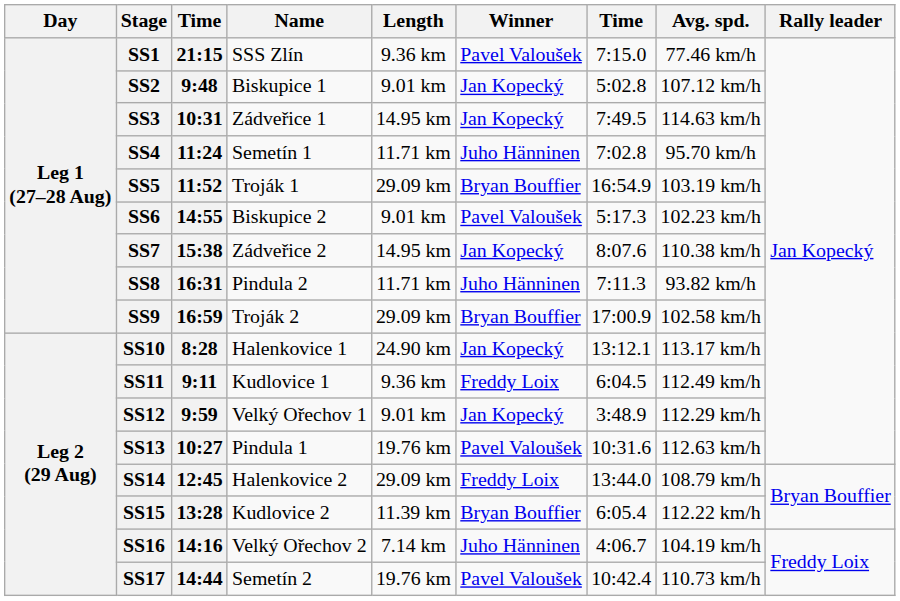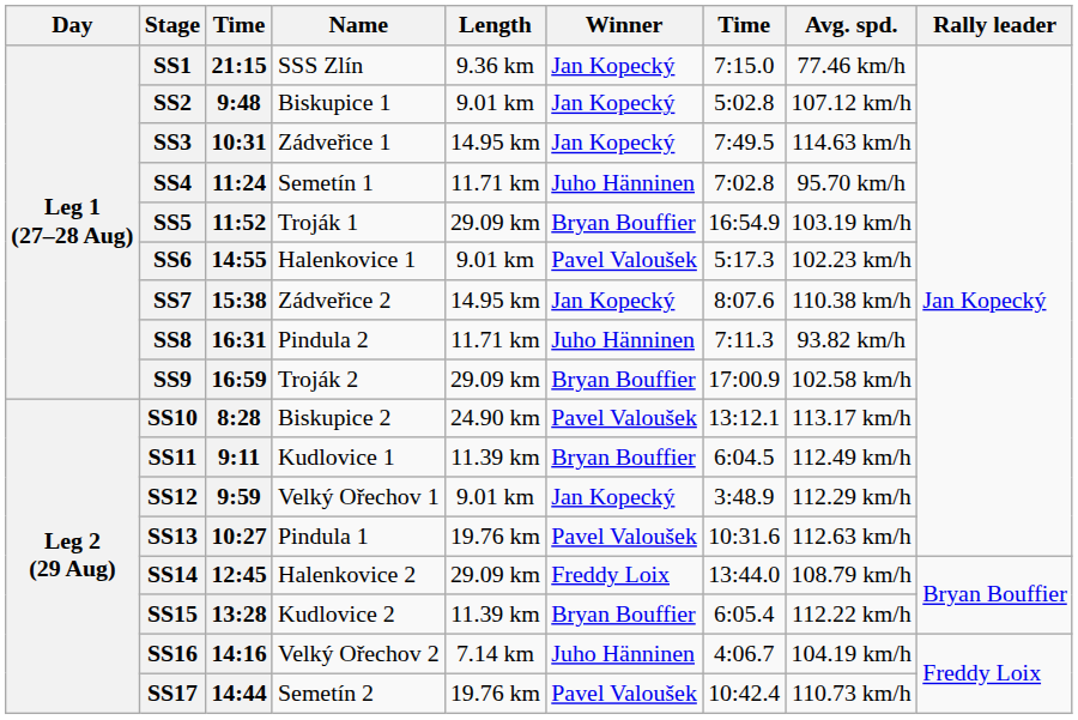SS1 | Winner: Pavel Valoušek -> Jan Kopecký
SS6 | Name: Biskupice 2 -> Halenkovice 1
SS10 | Name: Halenkovice 1 -> Biskupice 2
SS10 | Winner: Jan Kopecký -> Pavel Valoušek
SS11 | Length: 9.36 km -> 11.39 km
SS11 | Winner: Freddy Loix -> Bryan Bouffier
